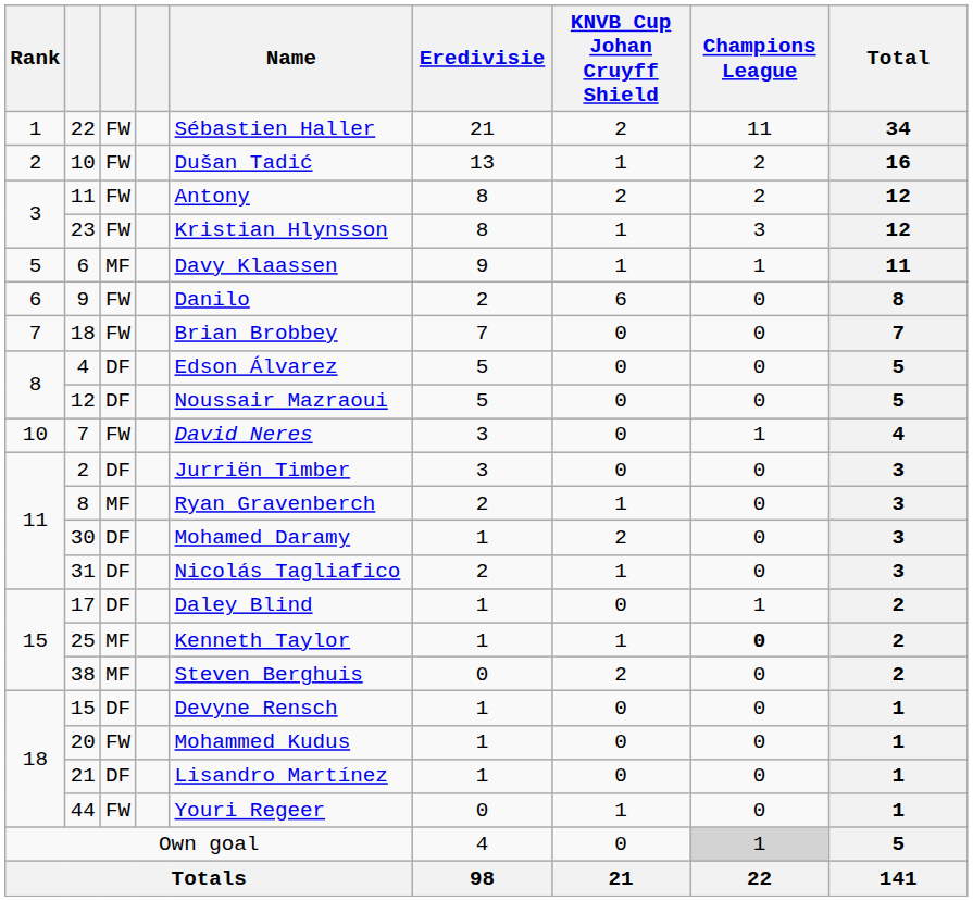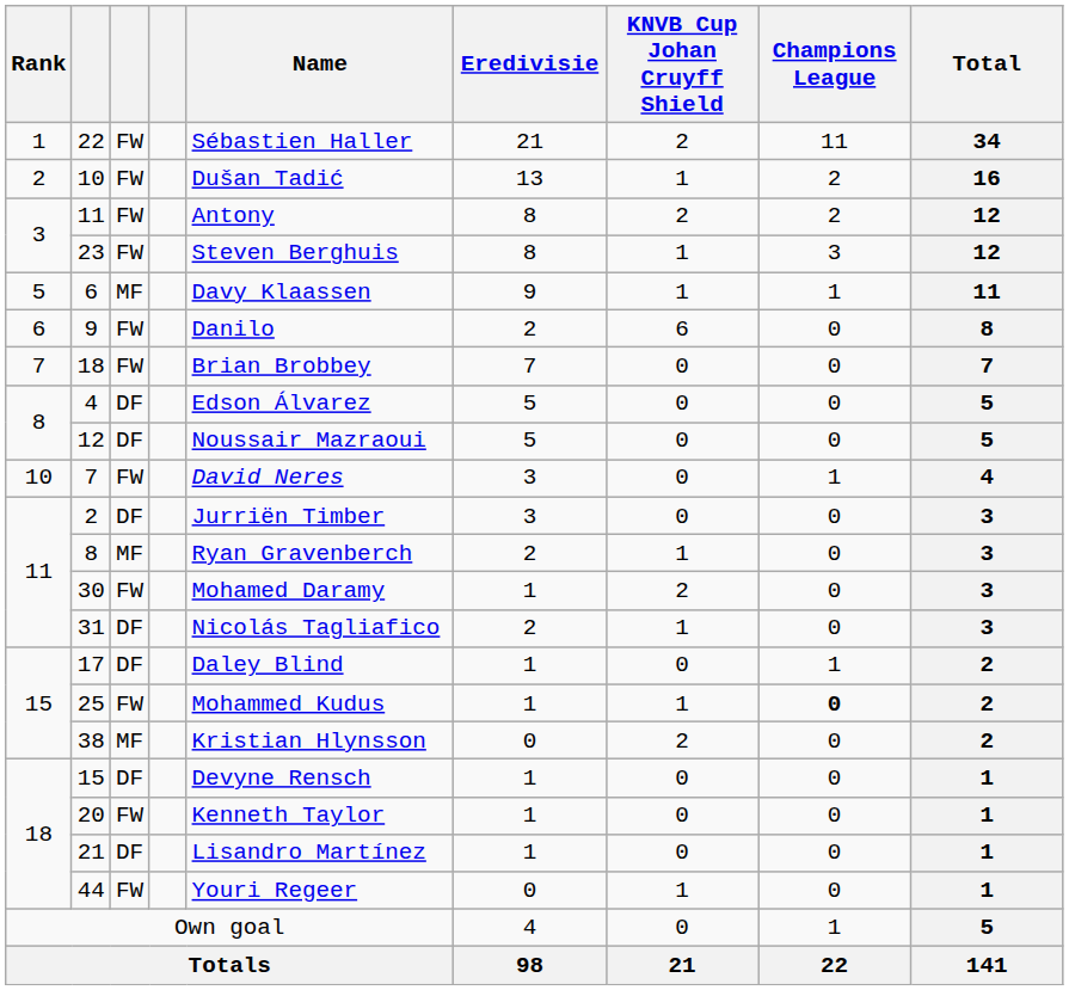23 | Name: Kristian Hlynsson -> Steven Berghuis
30 | column 3: DF -> FW
25 | column 3: MF -> FW
25 | Name: Kenneth Taylor -> Mohammed Kudus
38 | Name: Steven Berghuis -> Kristian Hlynsson
20 | Name: Mohammed Kudus -> Kenneth Taylor
Own goal | Champions League: lightgrey background -> no background
